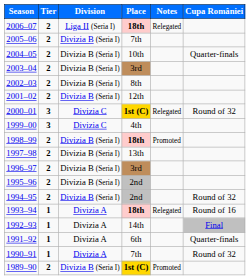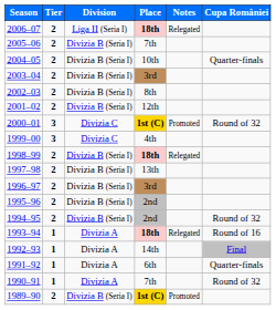2000–01 | Notes: Relegated -> Promoted
1998–99 | Notes: Promoted -> Relegated
